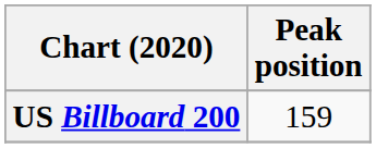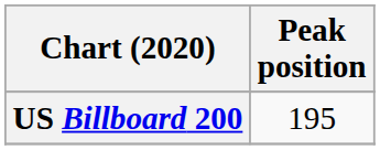US Billboard 200 | Peak position: 159 -> 195
